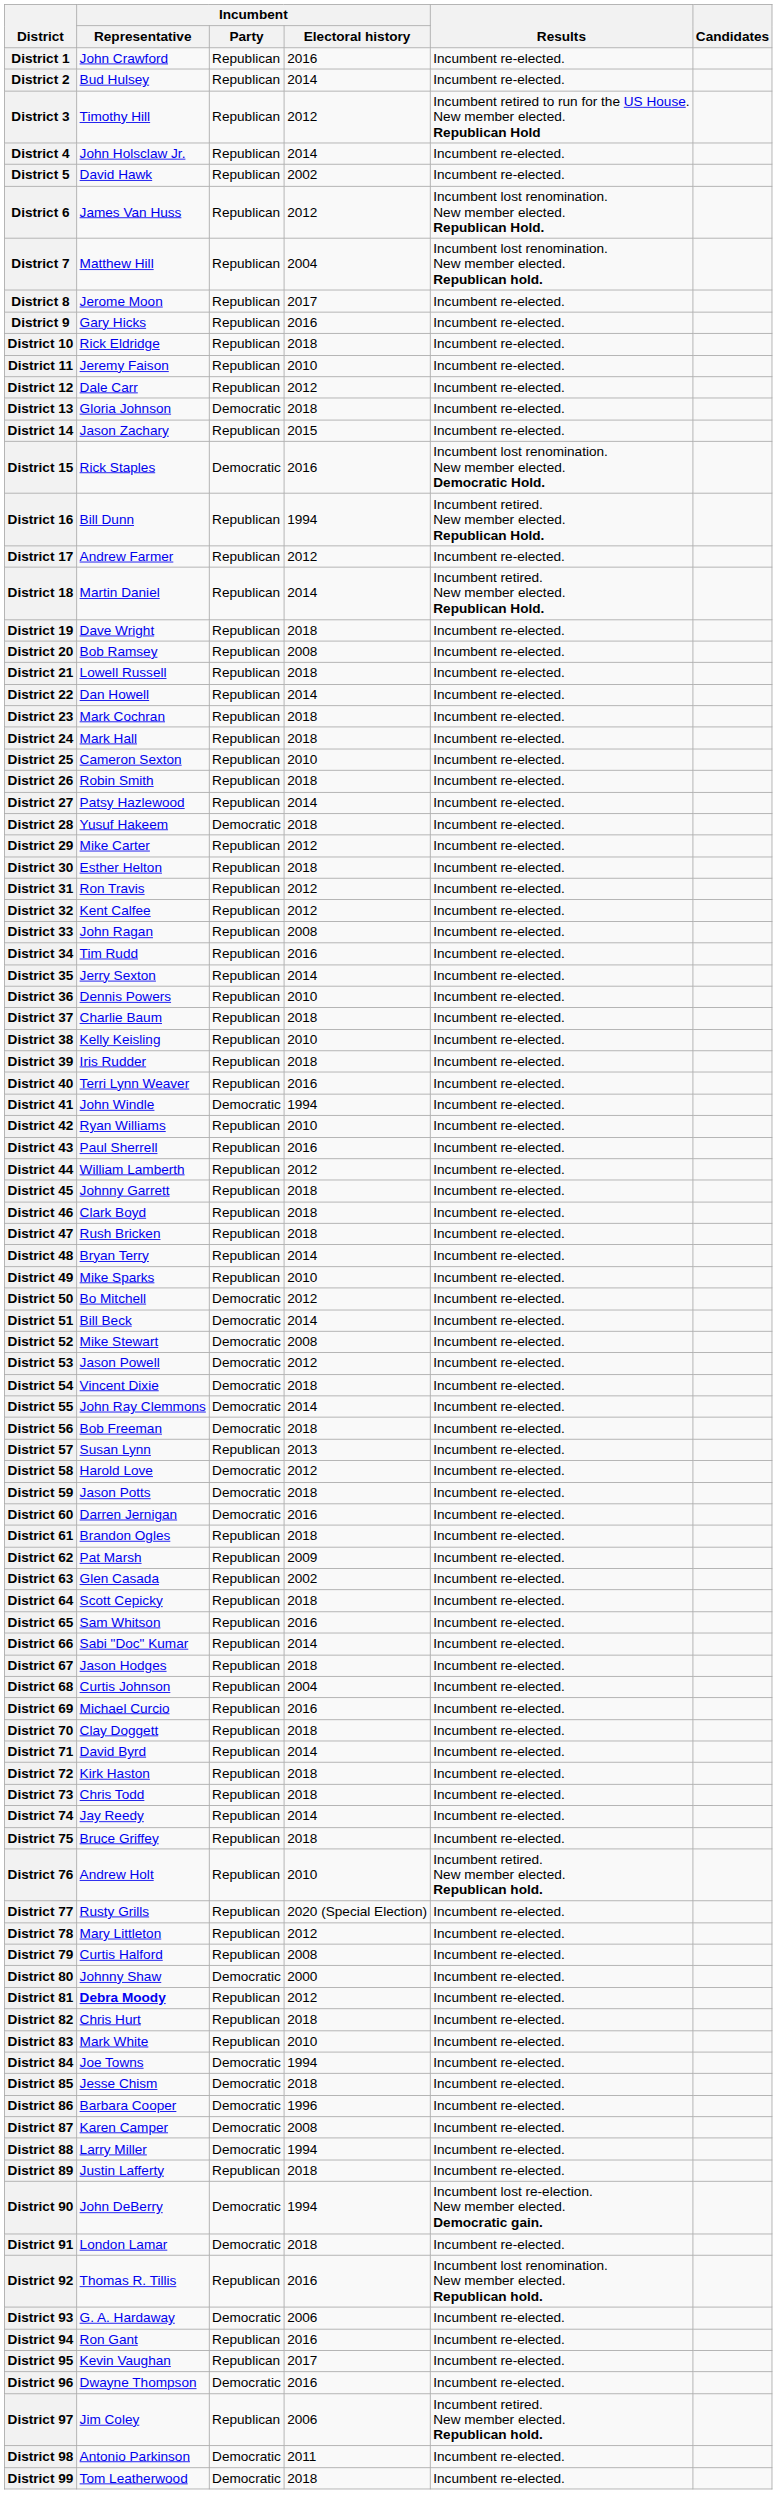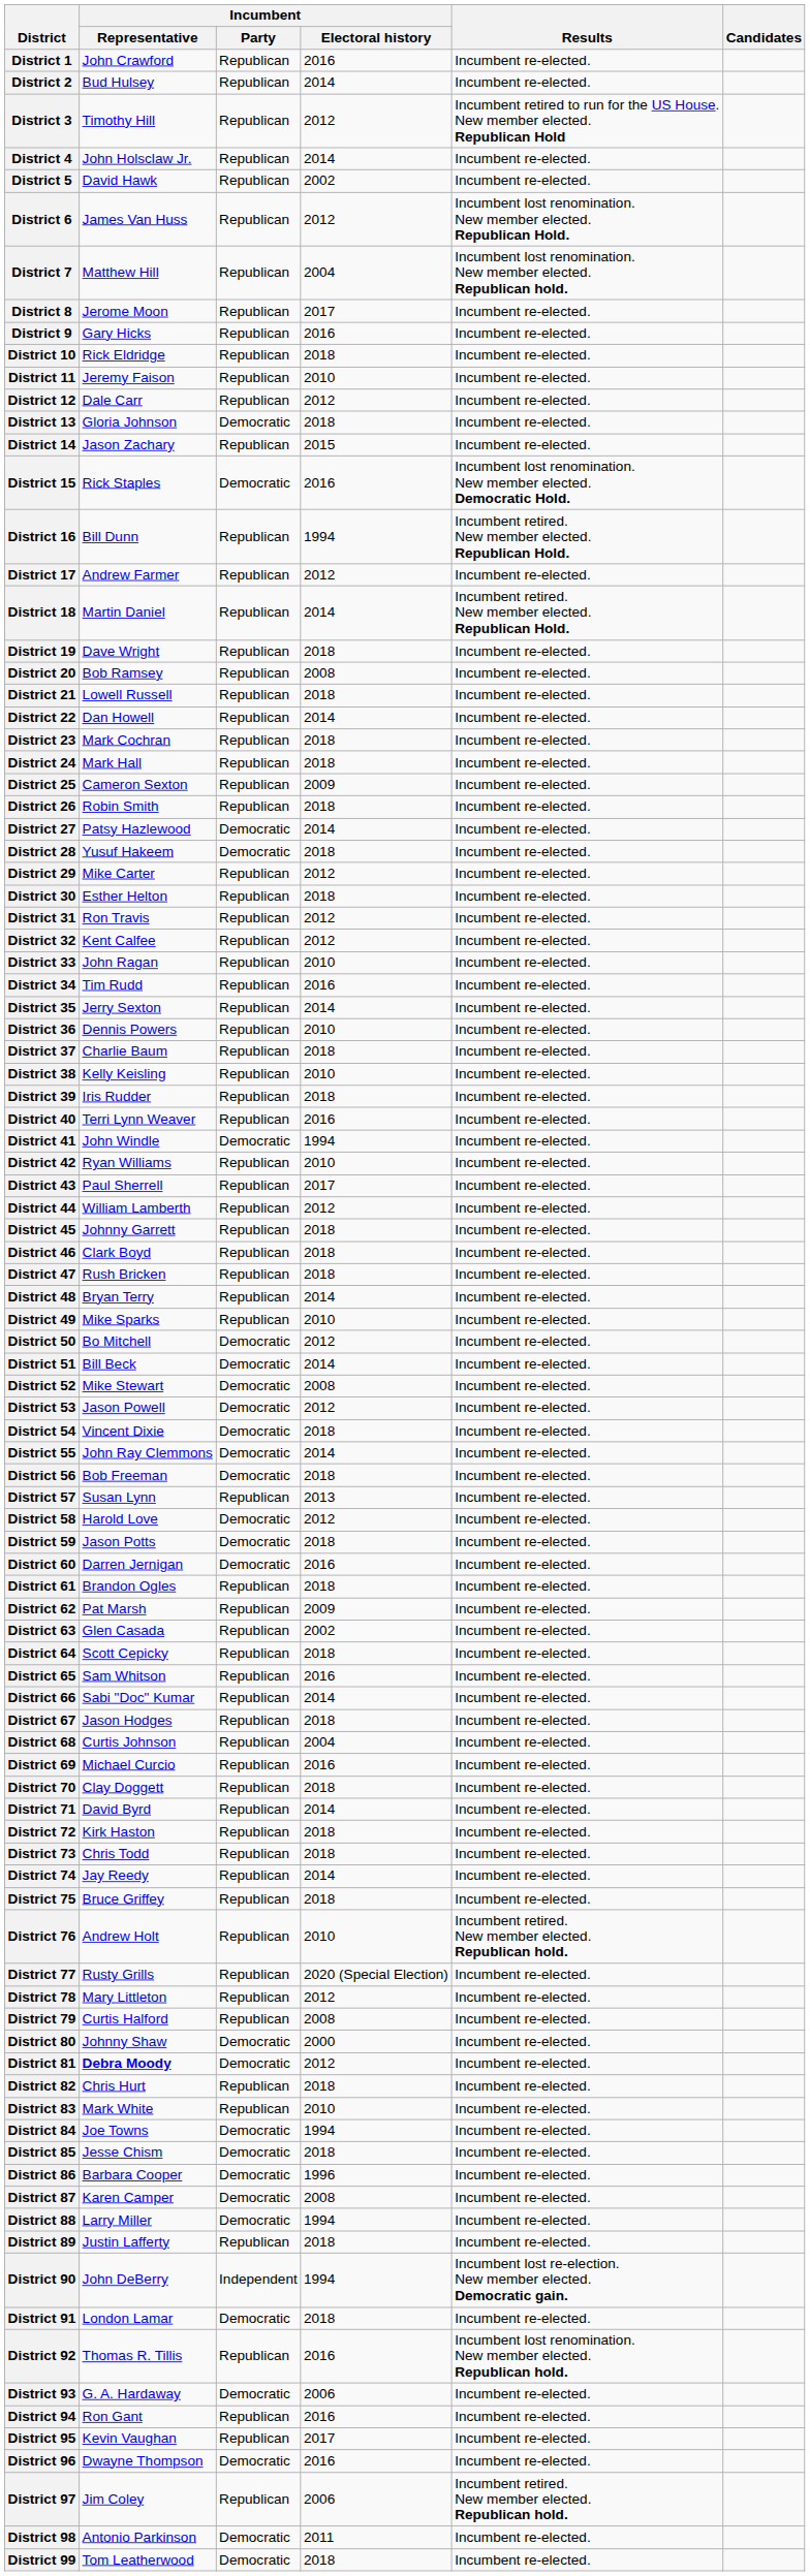District 25 | Incumbent / Electoral history: 2010 -> 2009
District 27 | Incumbent / Party: Republican -> Democratic
District 33 | Incumbent / Electoral history: 2008 -> 2010
District 43 | Incumbent / Electoral history: 2016 -> 2017
District 81 | Incumbent / Party: Republican -> Democratic
District 90 | Incumbent / Party: Democratic -> Independent
